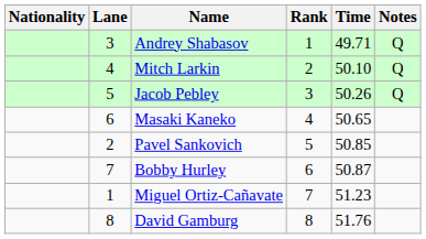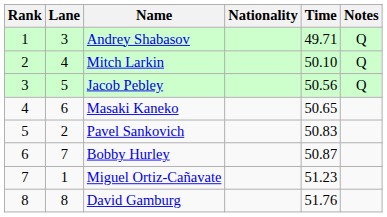columns swapped: Rank <-> Nationality
Jacob Pebley | Time: 50.26 -> 50.56
Pavel Sankovich | Time: 50.85 -> 50.83
